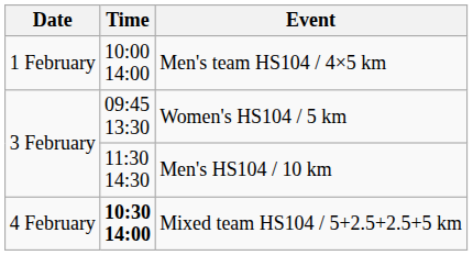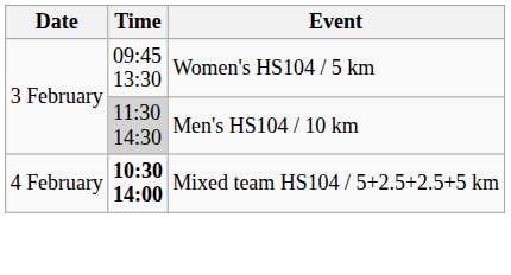- row: 1 February | 10:00 14:00 | Men's team HS104 / 4×5 km
Men's HS104 / 10 km | Time: no background -> lightgrey background
